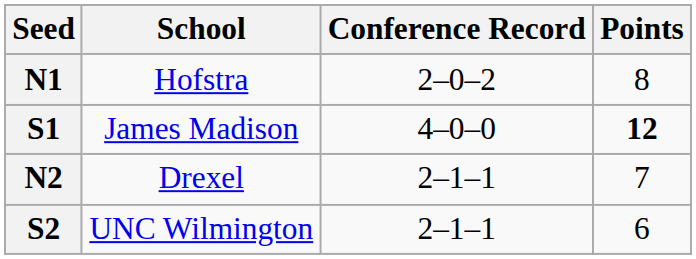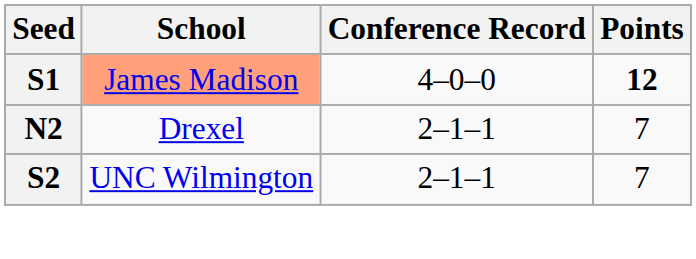- row: N1 | Hofstra | 2–0–2 | 8
S1 | School: no background -> lightsalmon background
S2 | Points: 6 -> 7
